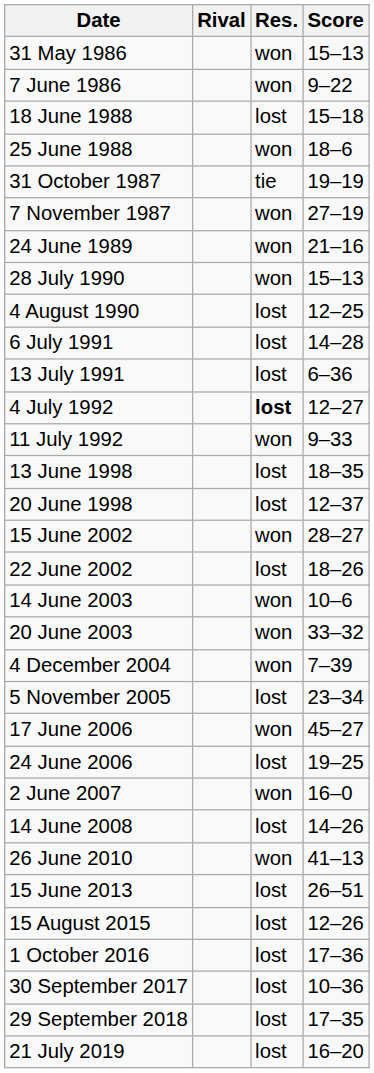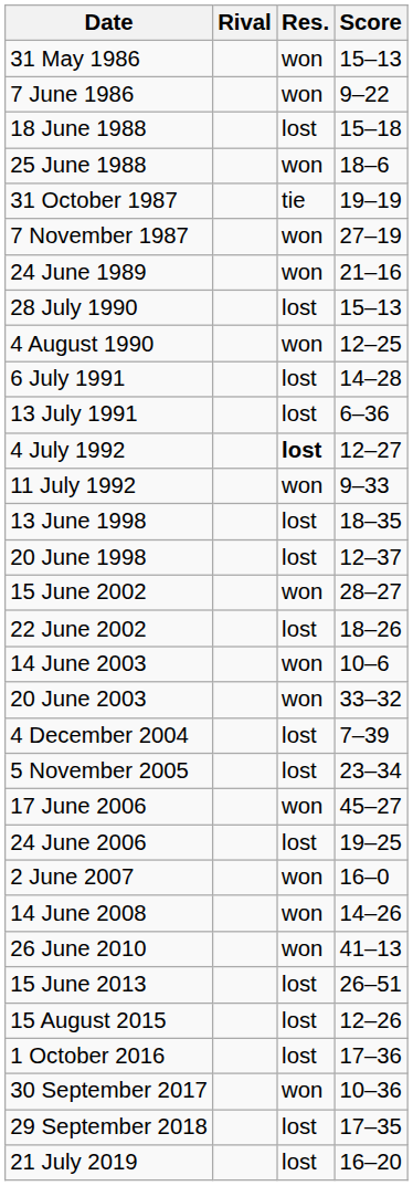28 July 1990 | Res.: won -> lost
4 August 1990 | Res.: lost -> won
4 December 2004 | Res.: won -> lost
14 June 2008 | Res.: lost -> won
30 September 2017 | Res.: lost -> won
